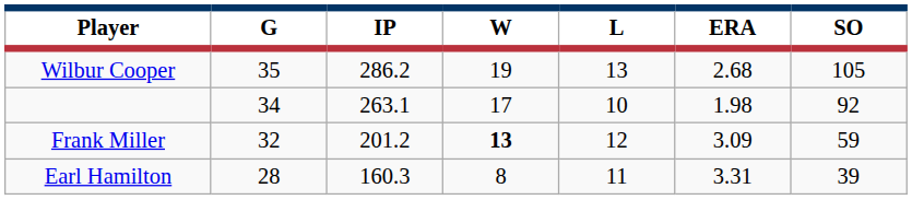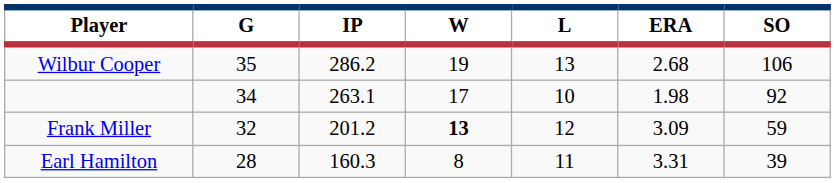Wilbur Cooper | SO: 105 -> 106
